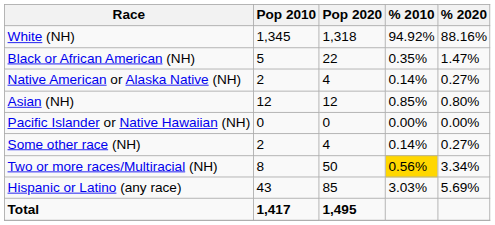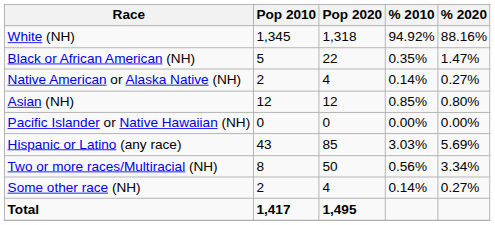rows swapped: Some other race (NH) <-> Hispanic or Latino (any race)
Two or more races/Multiracial (NH) | % 2010: gold background -> no background
